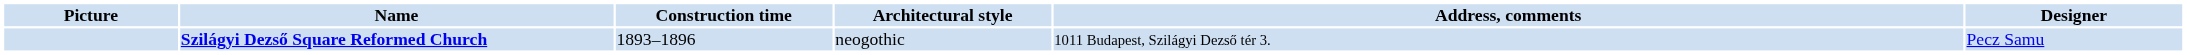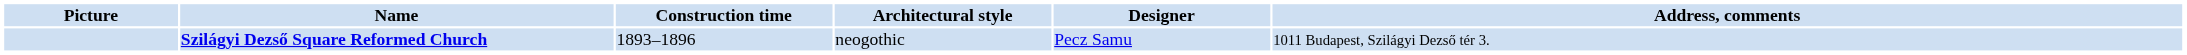columns swapped: Designer <-> Address, comments
